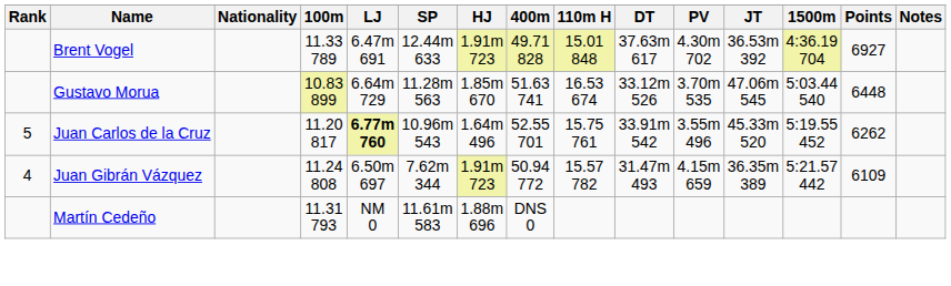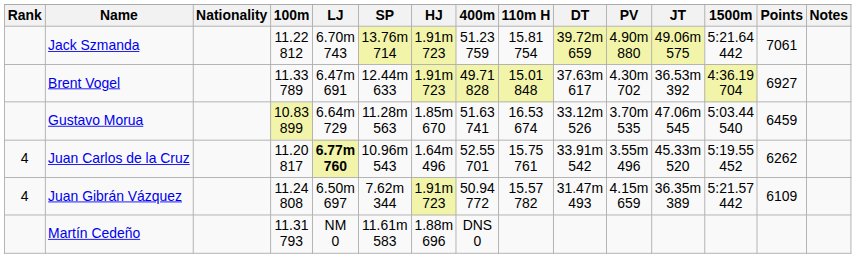+ row: Jack Szmanda | 11.22 812 | 6.70m 743 | 13.76m 714 | 1.91m 723 | 51.23 759 | 15.81 754 | 39.72m 659 | 4.90m 880 | 49.06m 575 | 5:21.64 442 | 7061
Gustavo Morua | Points: 6448 -> 6459
Juan Carlos de la Cruz | Rank: 5 -> 4
